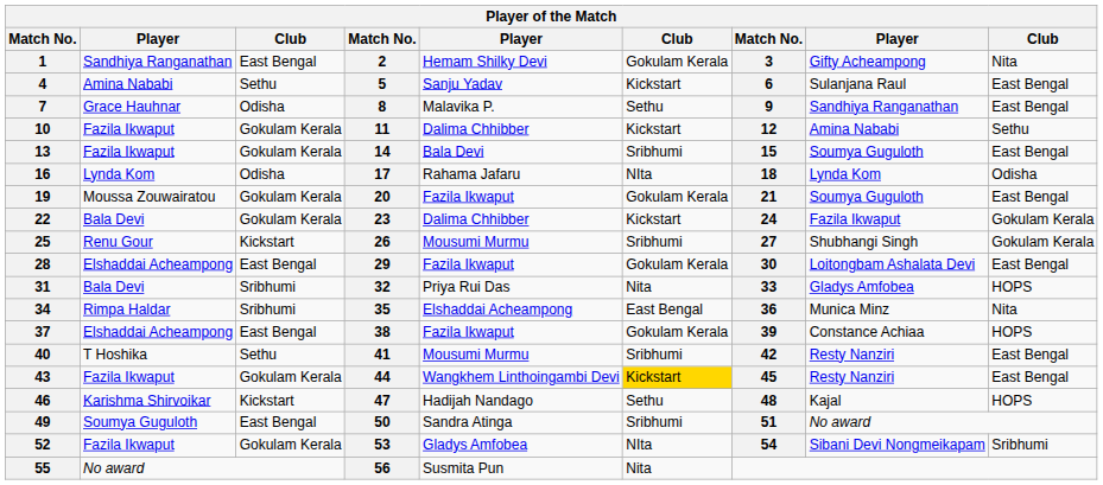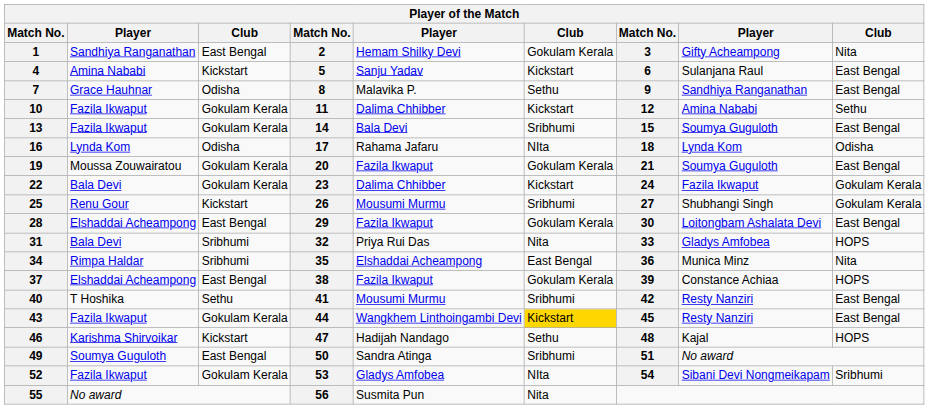4 | column 3: Sethu -> Kickstart
